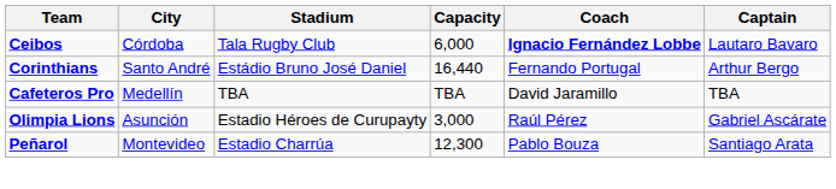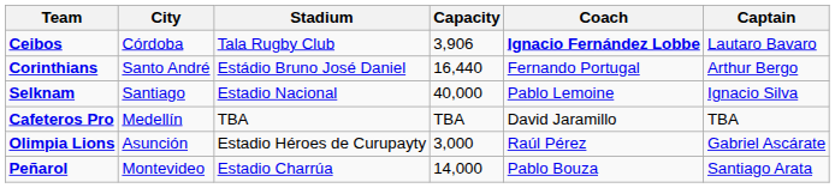Ceibos | Capacity: 6,000 -> 3,906
+ row: Selknam | Santiago | Estadio Nacional | 40,000 | Pablo Lemoine | Ignacio Silva
Peñarol | Capacity: 12,300 -> 14,000
